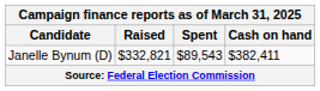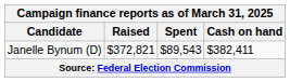Janelle Bynum (D) | Raised: $332,821 -> $372,821
